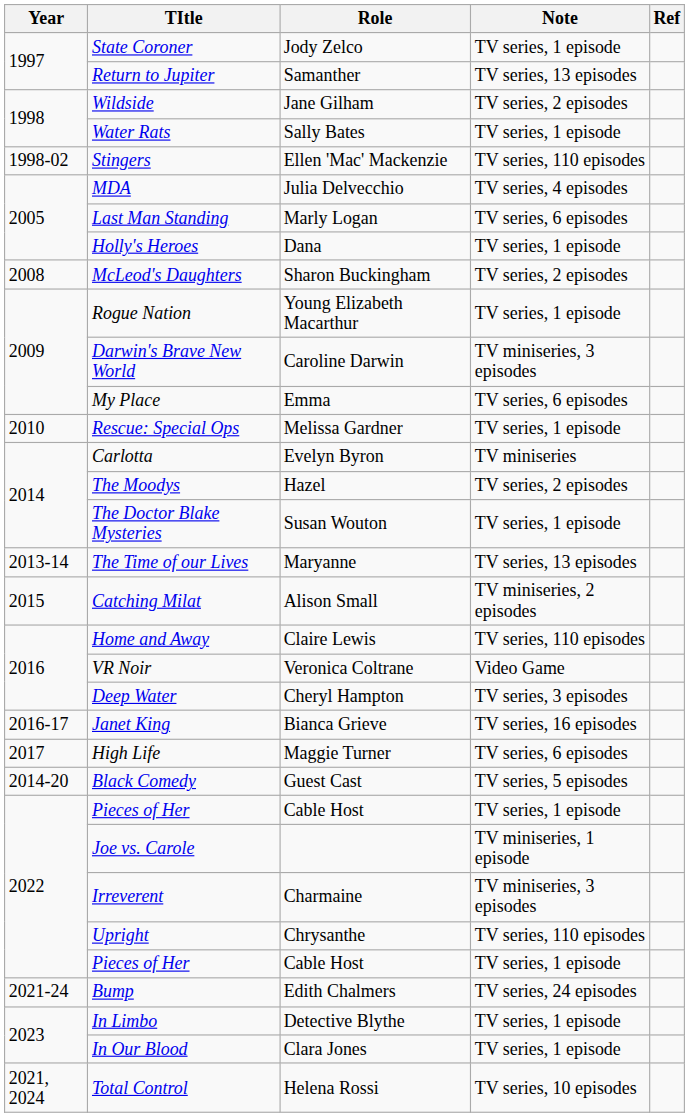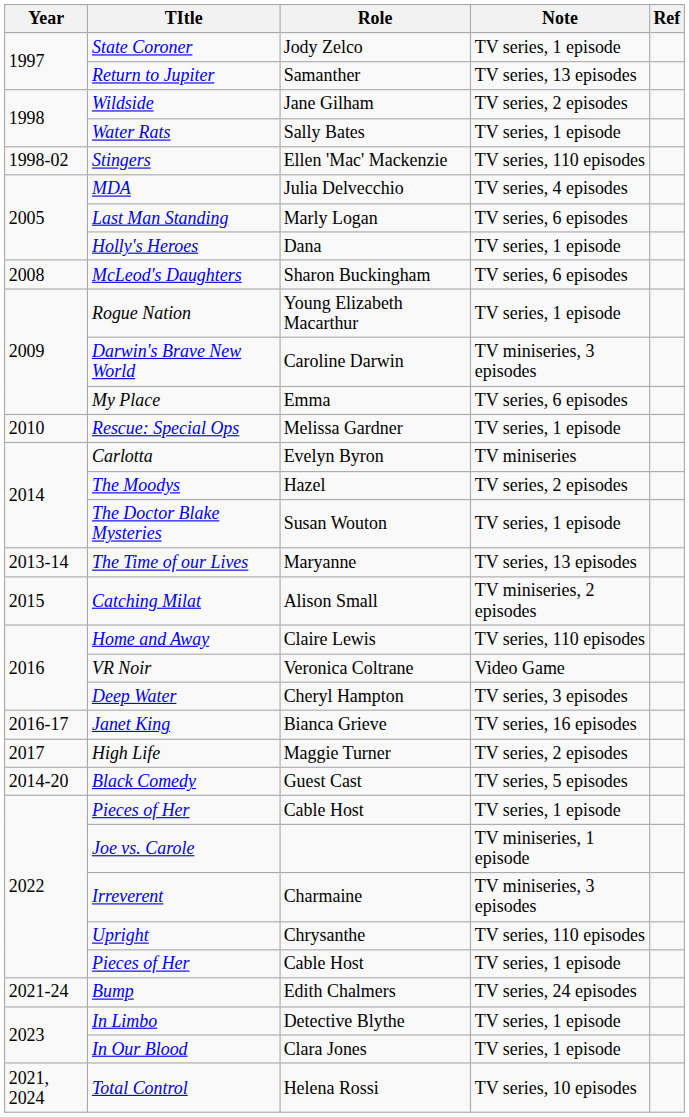McLeod's Daughters | Note: TV series, 2 episodes -> TV series, 6 episodes
High Life | Note: TV series, 6 episodes -> TV series, 2 episodes
